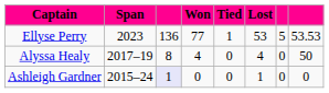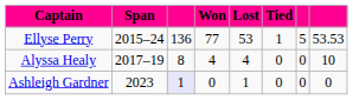columns swapped: Lost <-> Tied
Ellyse Perry | Span: 2023 -> 2015–24
Alyssa Healy | column 8: 50 -> 10
Ashleigh Gardner | Span: 2015–24 -> 2023
